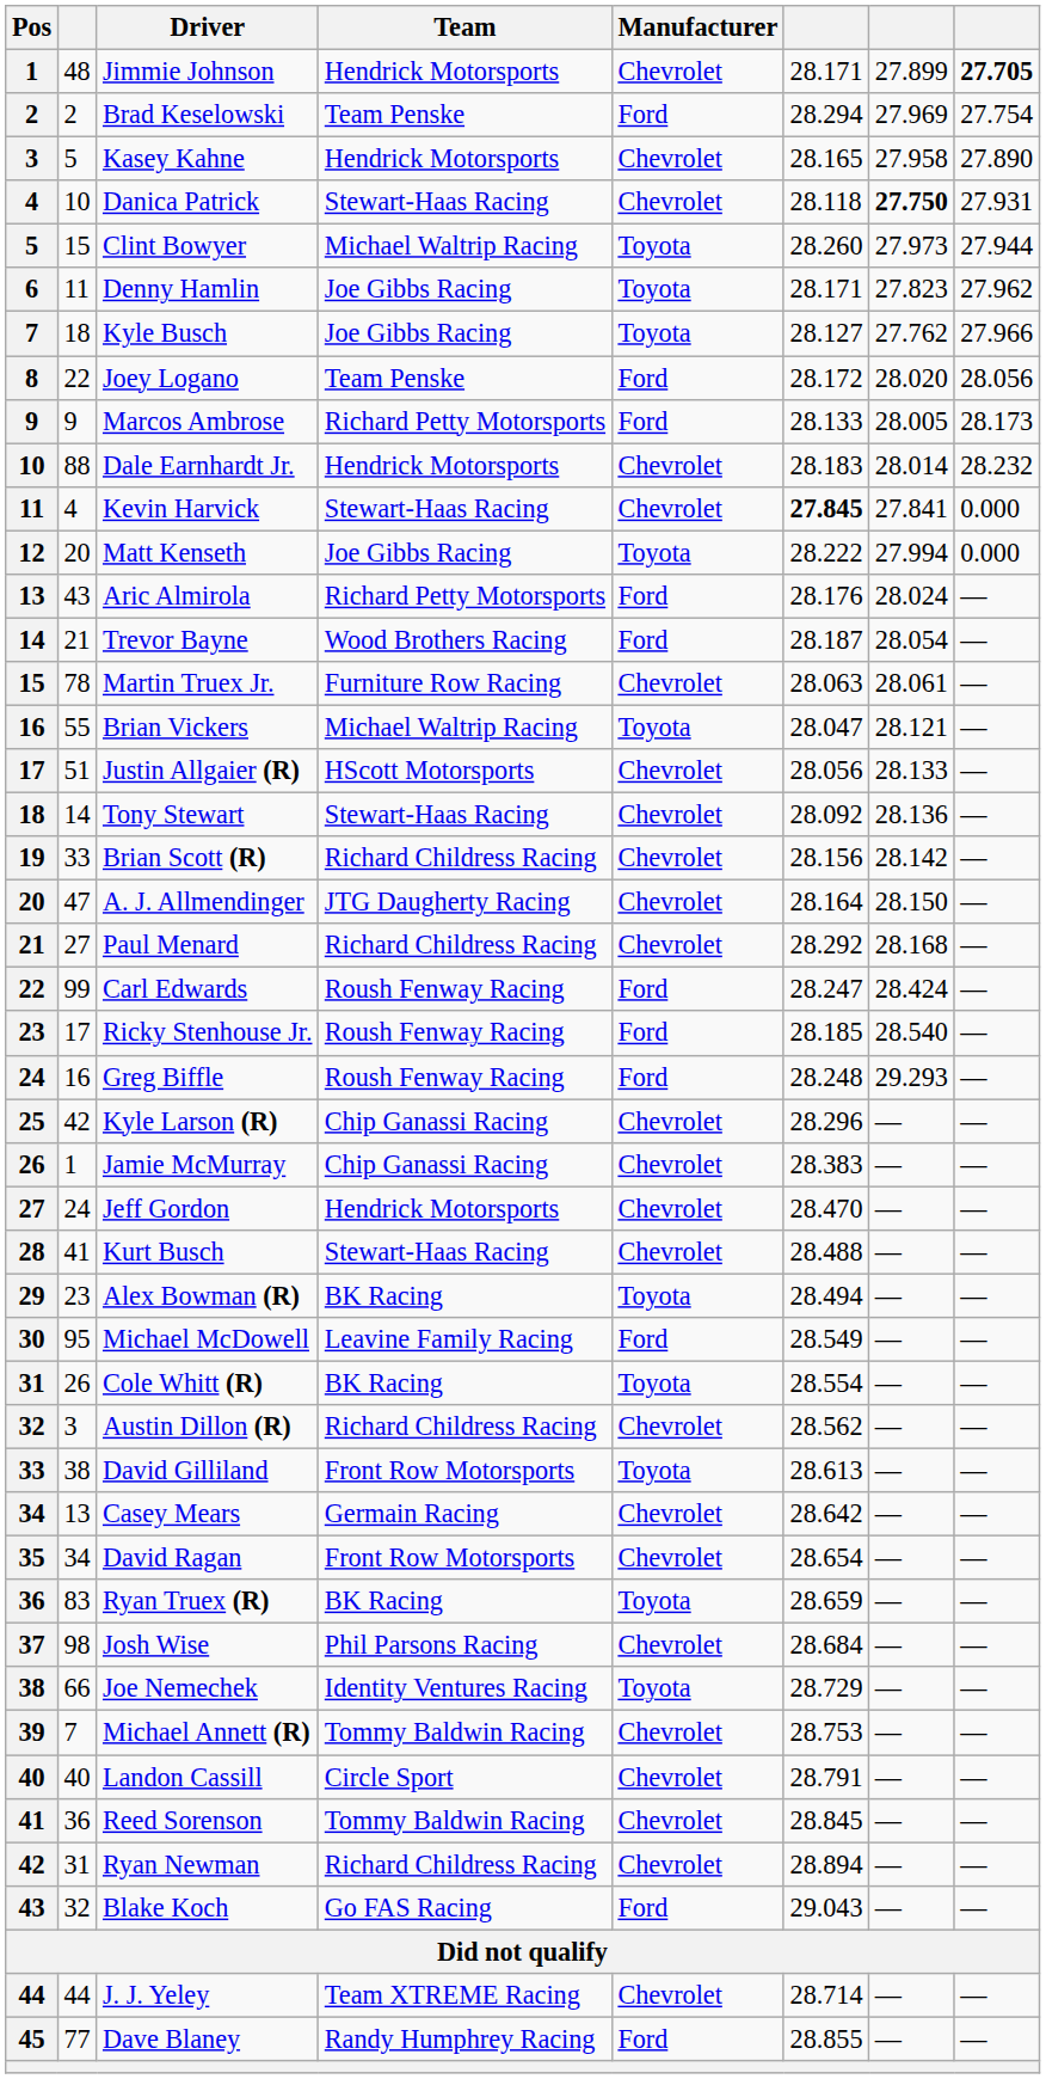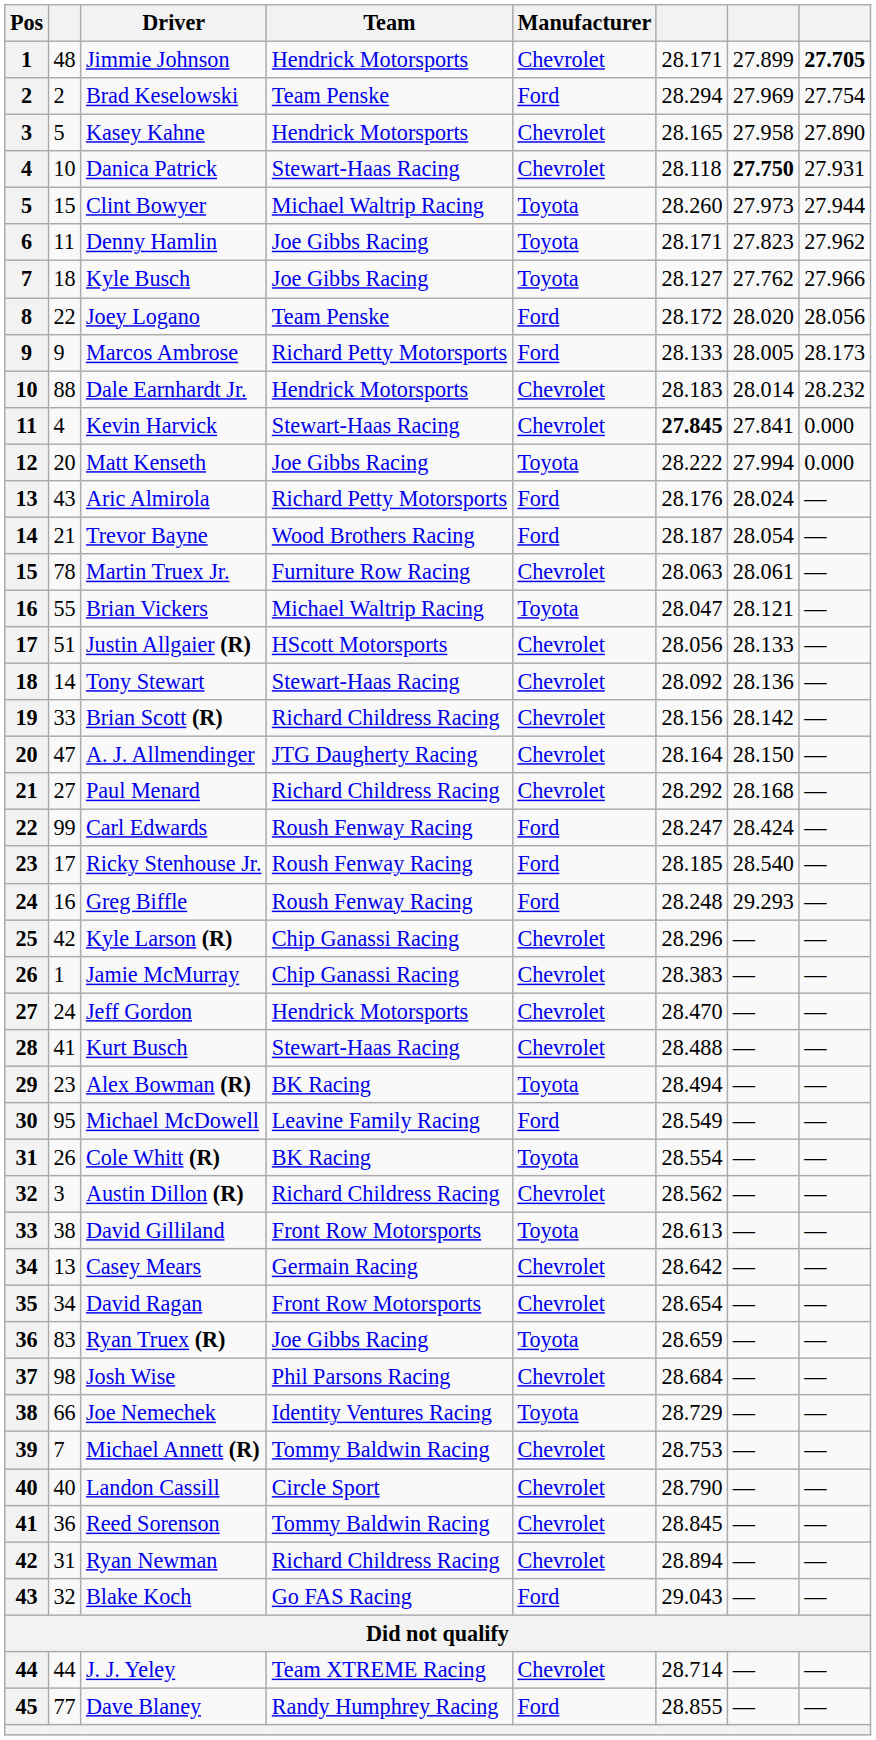Ryan Truex (R) | Team: BK Racing -> Joe Gibbs Racing
Landon Cassill | column 6: 28.791 -> 28.790
